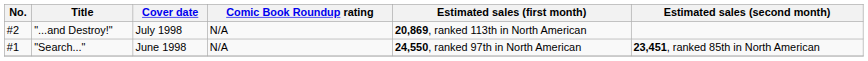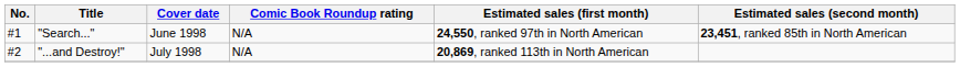rows swapped: "Search..." <-> "...and Destroy!"
